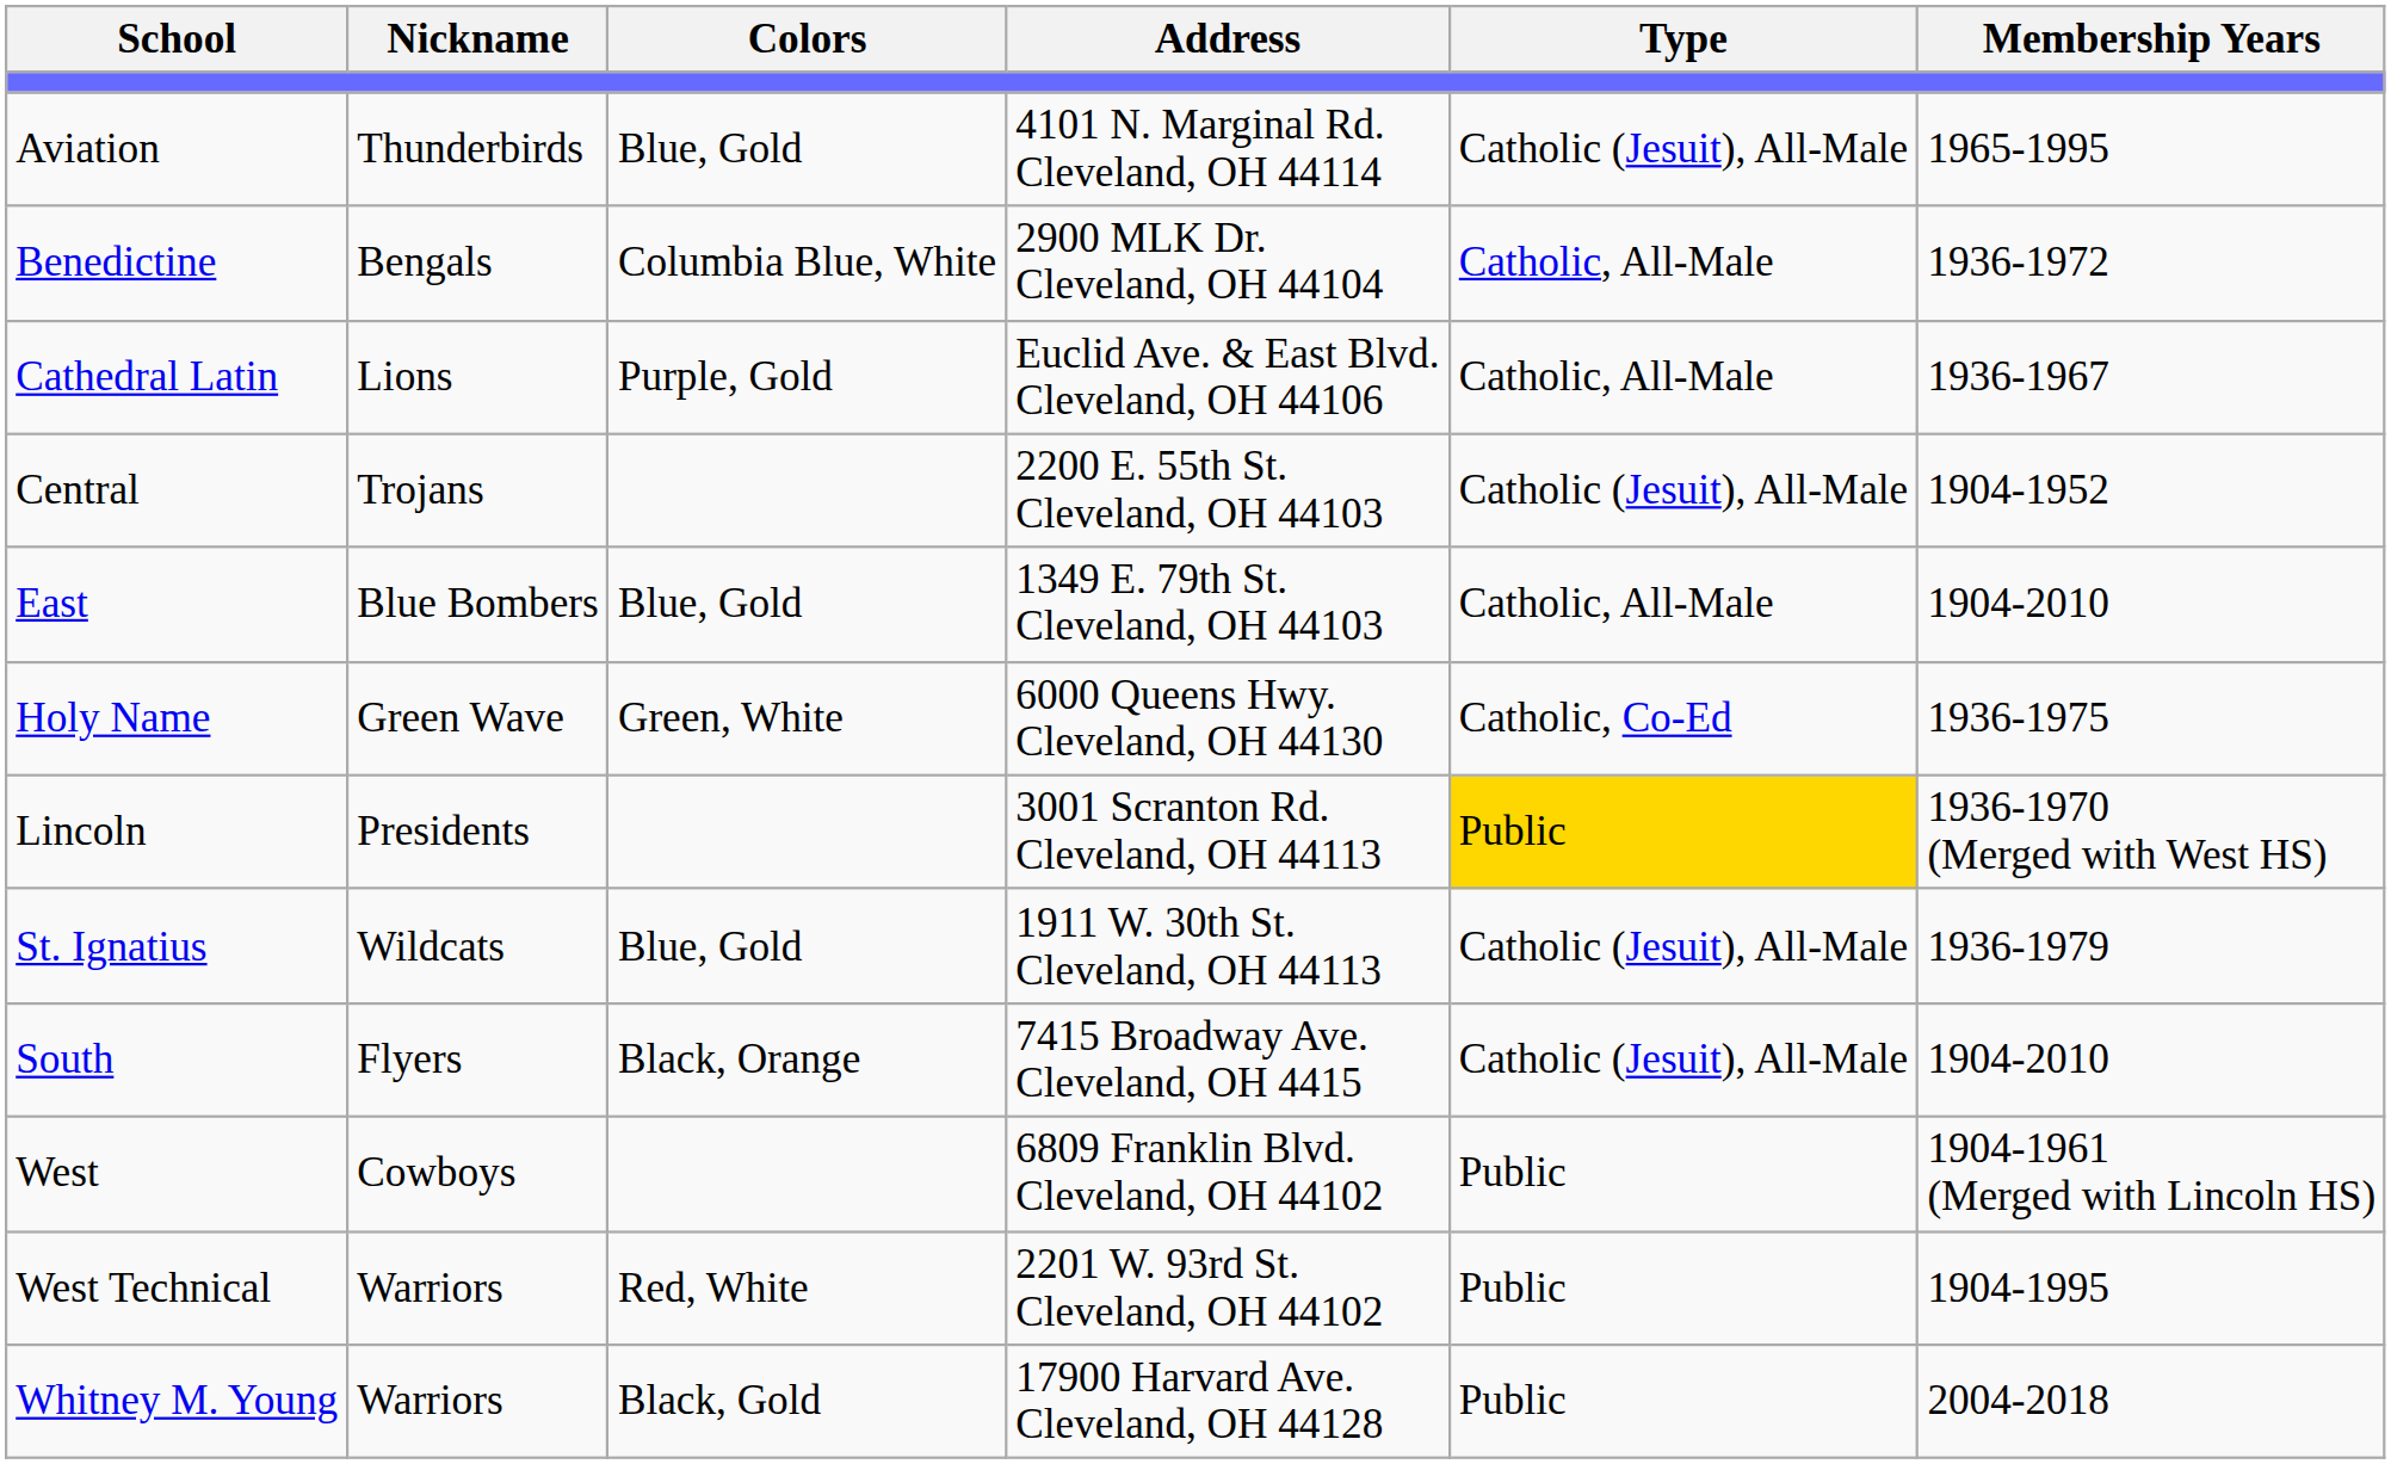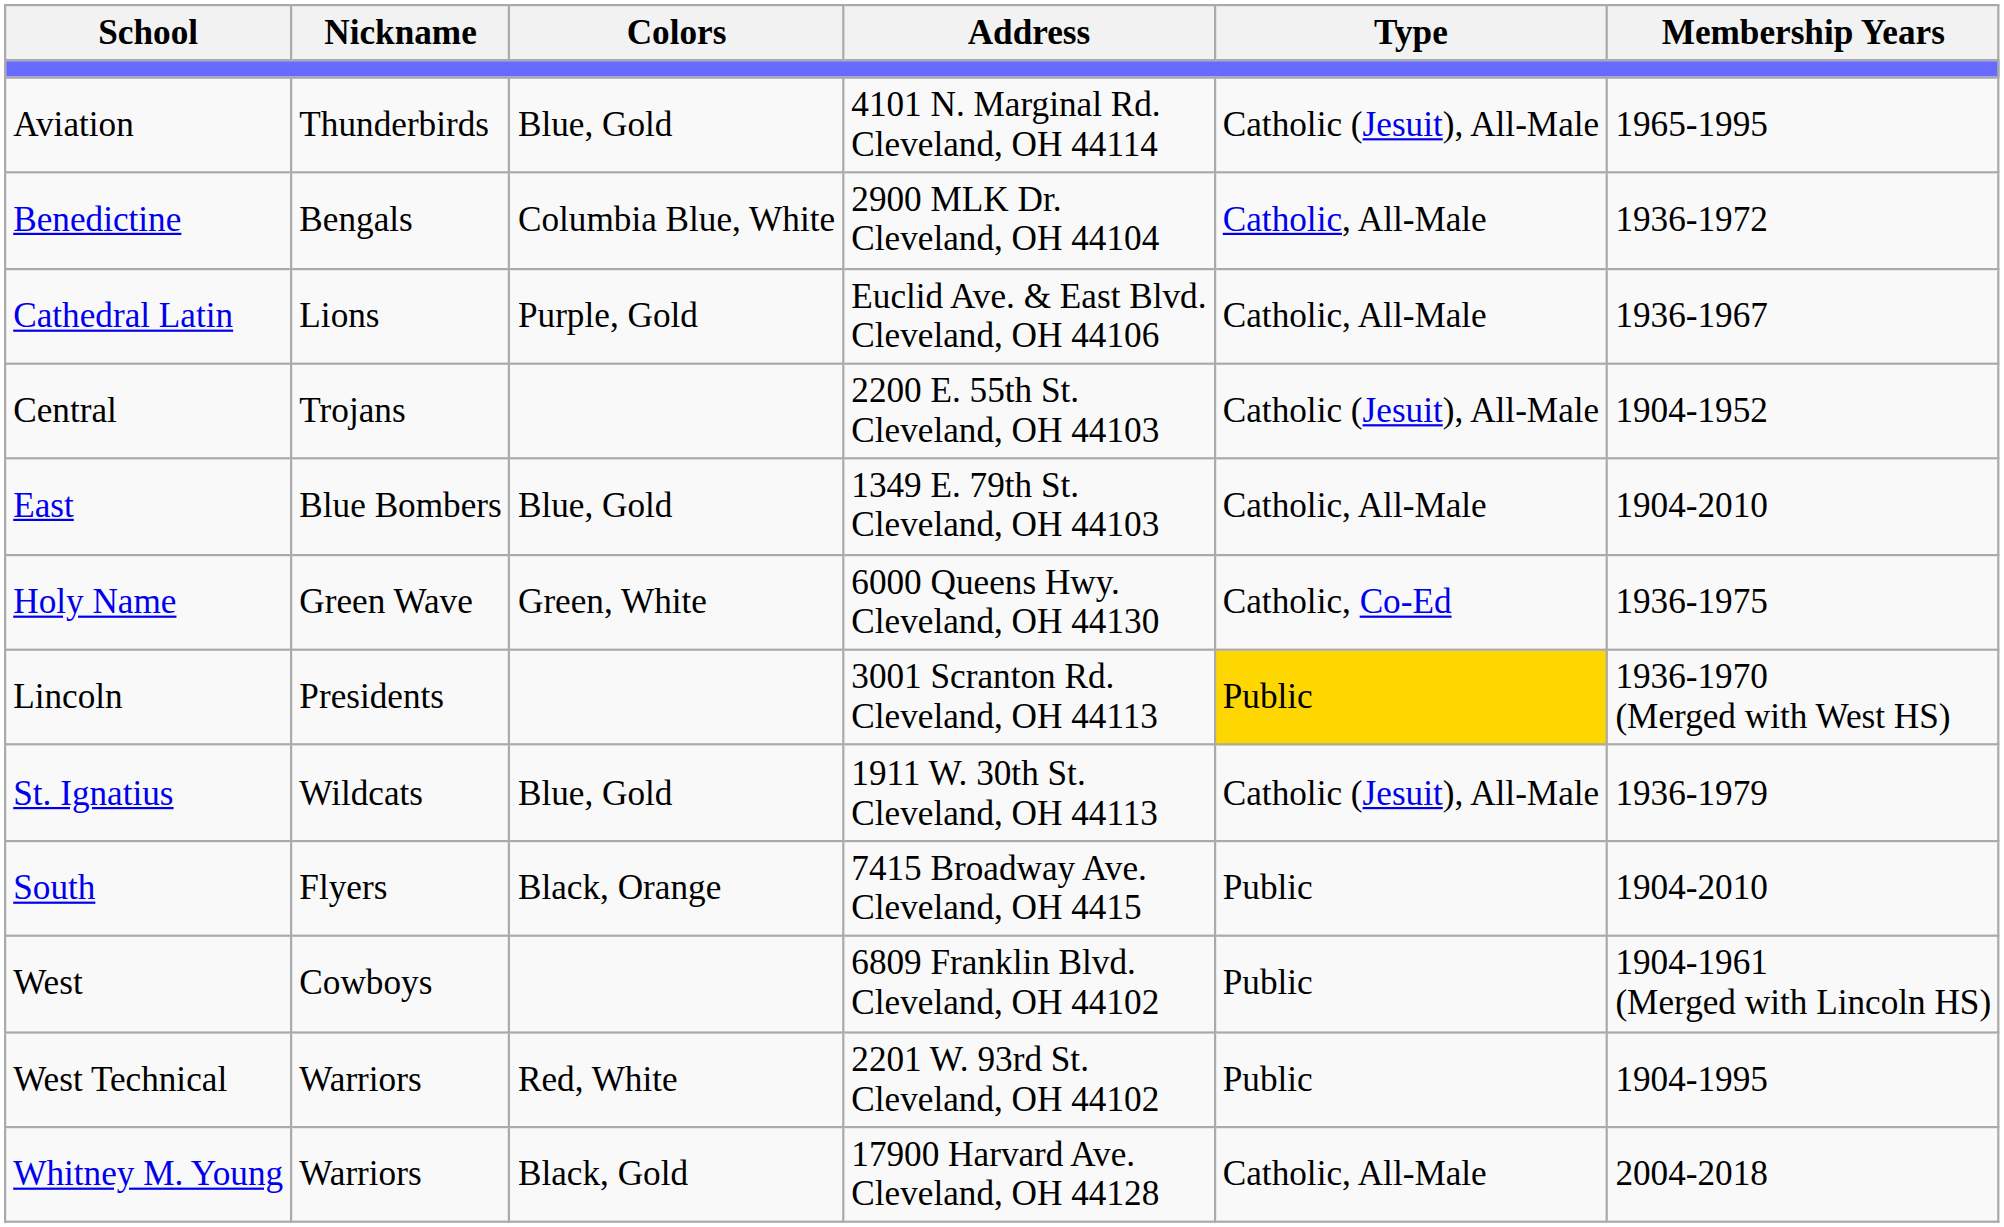South | Type: Catholic (Jesuit), All-Male -> Public
Whitney M. Young | Type: Public -> Catholic, All-Male
